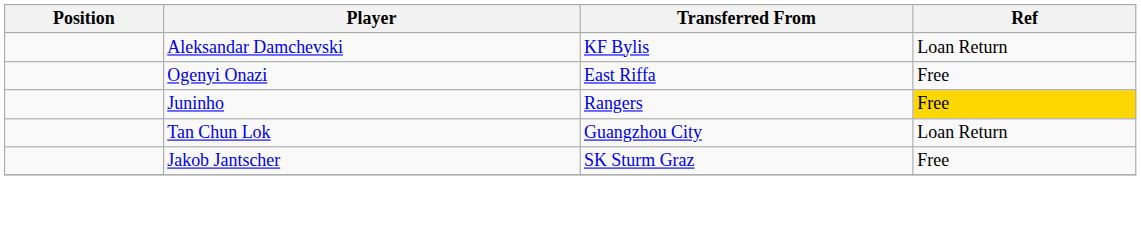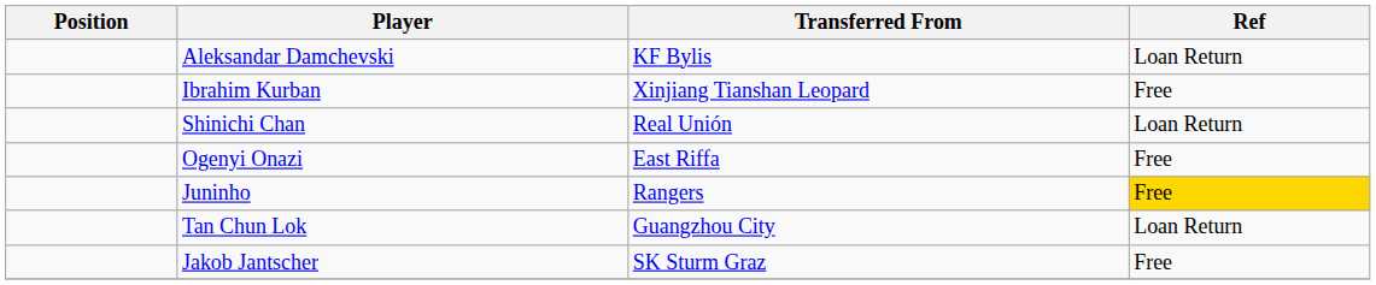+ row: Ibrahim Kurban | Xinjiang Tianshan Leopard | Free
+ row: Shinichi Chan | Real Unión | Loan Return
